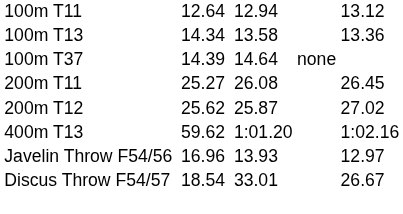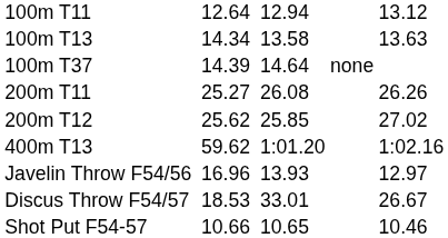100m T13 | column 7: 13.36 -> 13.63
200m T11 | column 7: 26.45 -> 26.26
200m T12 | column 5: 25.87 -> 25.85
Discus Throw F54/57 | column 3: 18.54 -> 18.53
+ row: Shot Put F54-57 | 10.66 | 10.65 | 10.46
